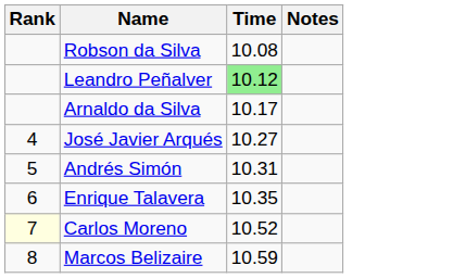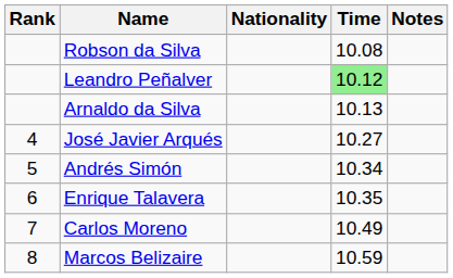+ column: Nationality
Arnaldo da Silva | Time: 10.17 -> 10.13
Andrés Simón | Time: 10.31 -> 10.34
Carlos Moreno | Rank: lightyellow background -> no background
Carlos Moreno | Time: 10.52 -> 10.49
